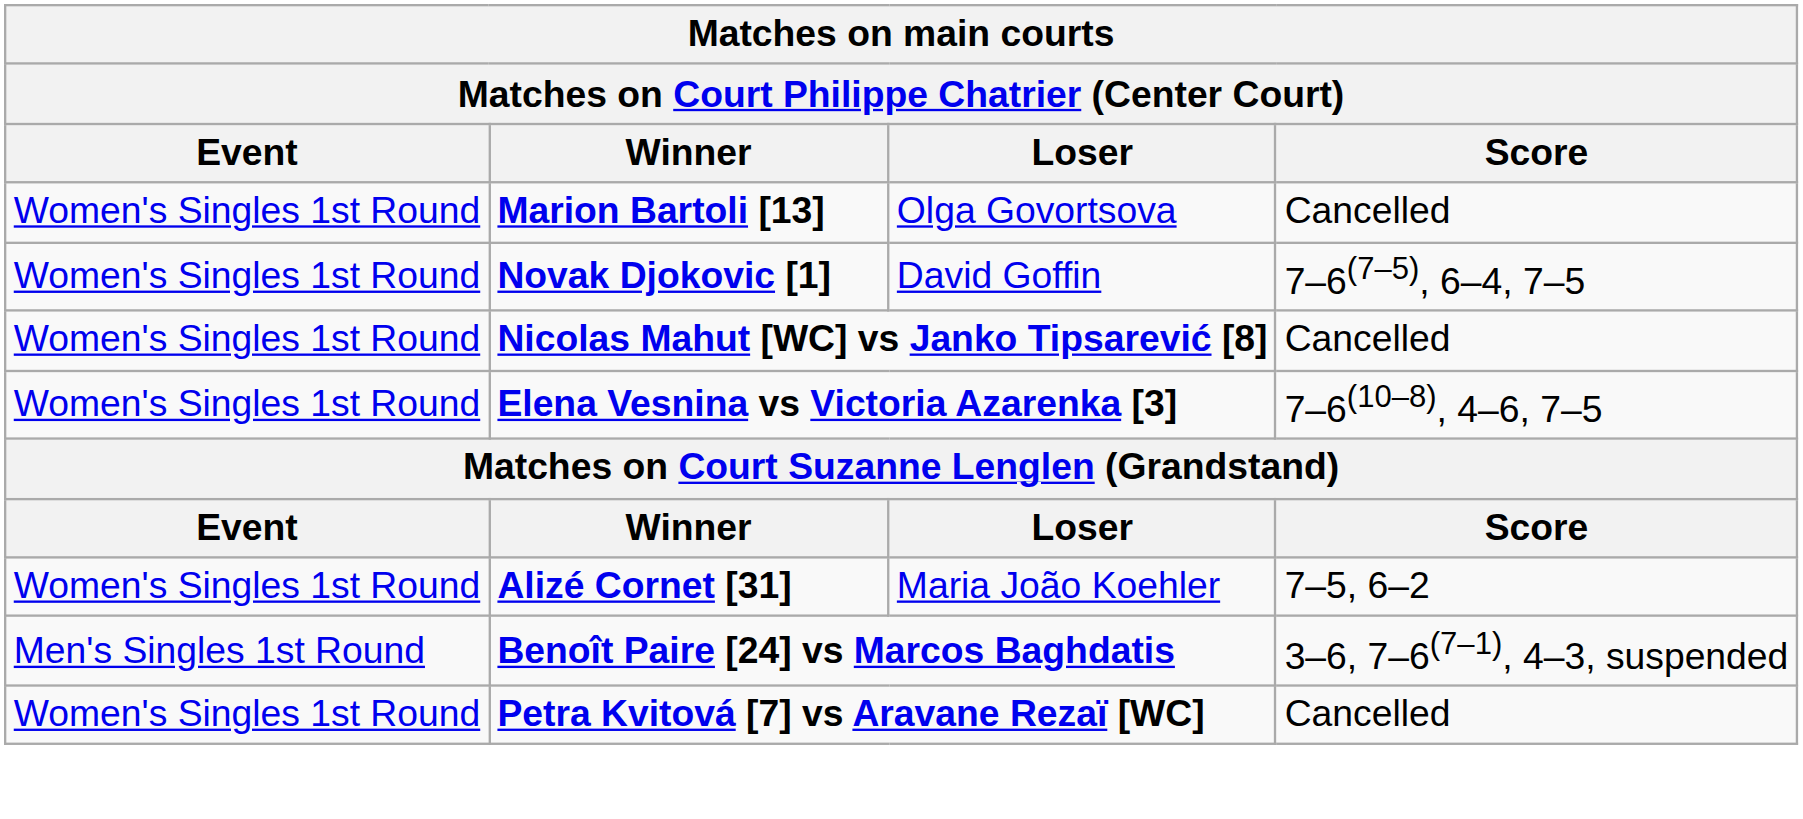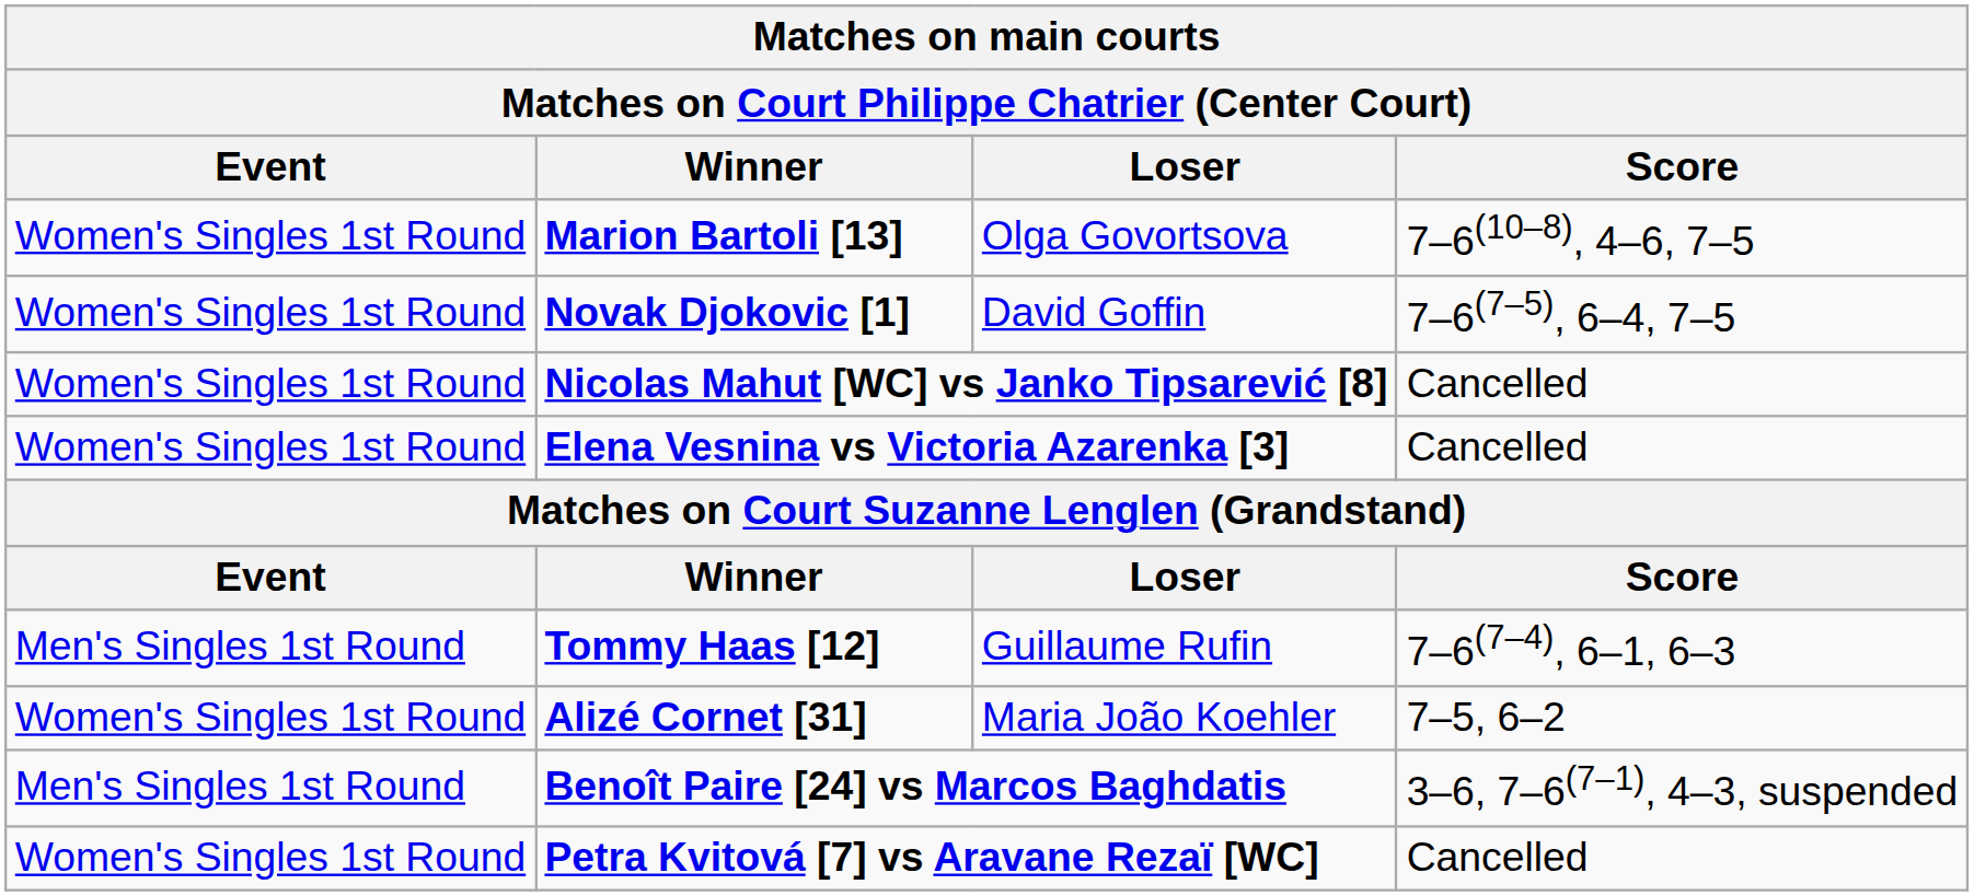Marion Bartoli [13] | Score: Cancelled -> 7–6(10–8), 4–6, 7–5
Elena Vesnina vs Victoria Azarenka [3] | Score: 7–6(10–8), 4–6, 7–5 -> Cancelled
+ row: Men's Singles 1st Round | Tommy Haas [12] | Guillaume Rufin | 7–6(7–4), 6–1, 6–3
